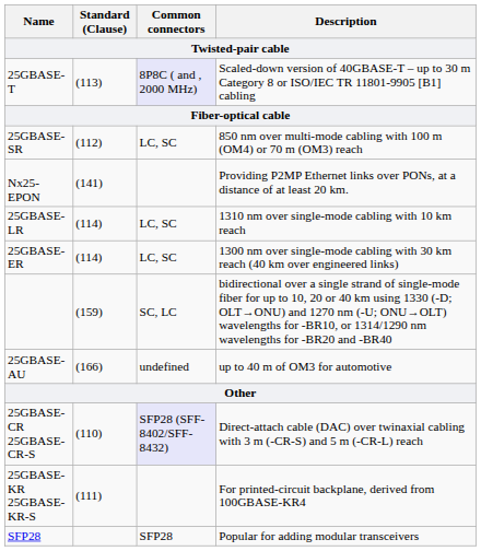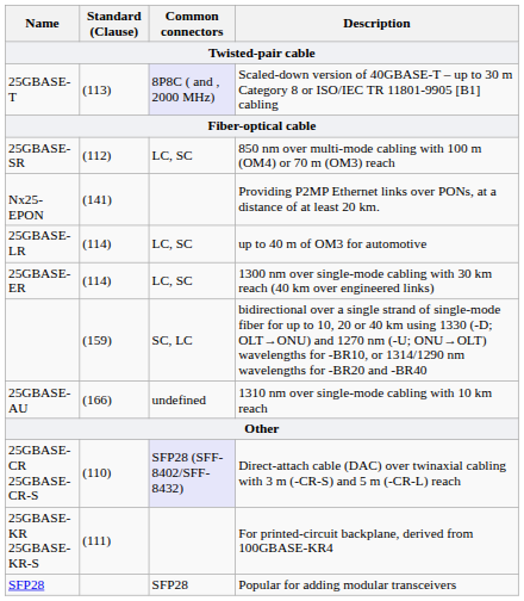25GBASE-LR | Description / Twisted-pair cable: 1310 nm over single-mode cabling with 10 km reach -> up to 40 m of OM3 for automotive
25GBASE-AU | Description / Twisted-pair cable: up to 40 m of OM3 for automotive -> 1310 nm over single-mode cabling with 10 km reach
